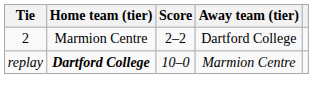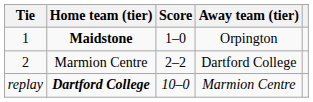+ row: 1 | Maidstone | 1–0 | Orpington
